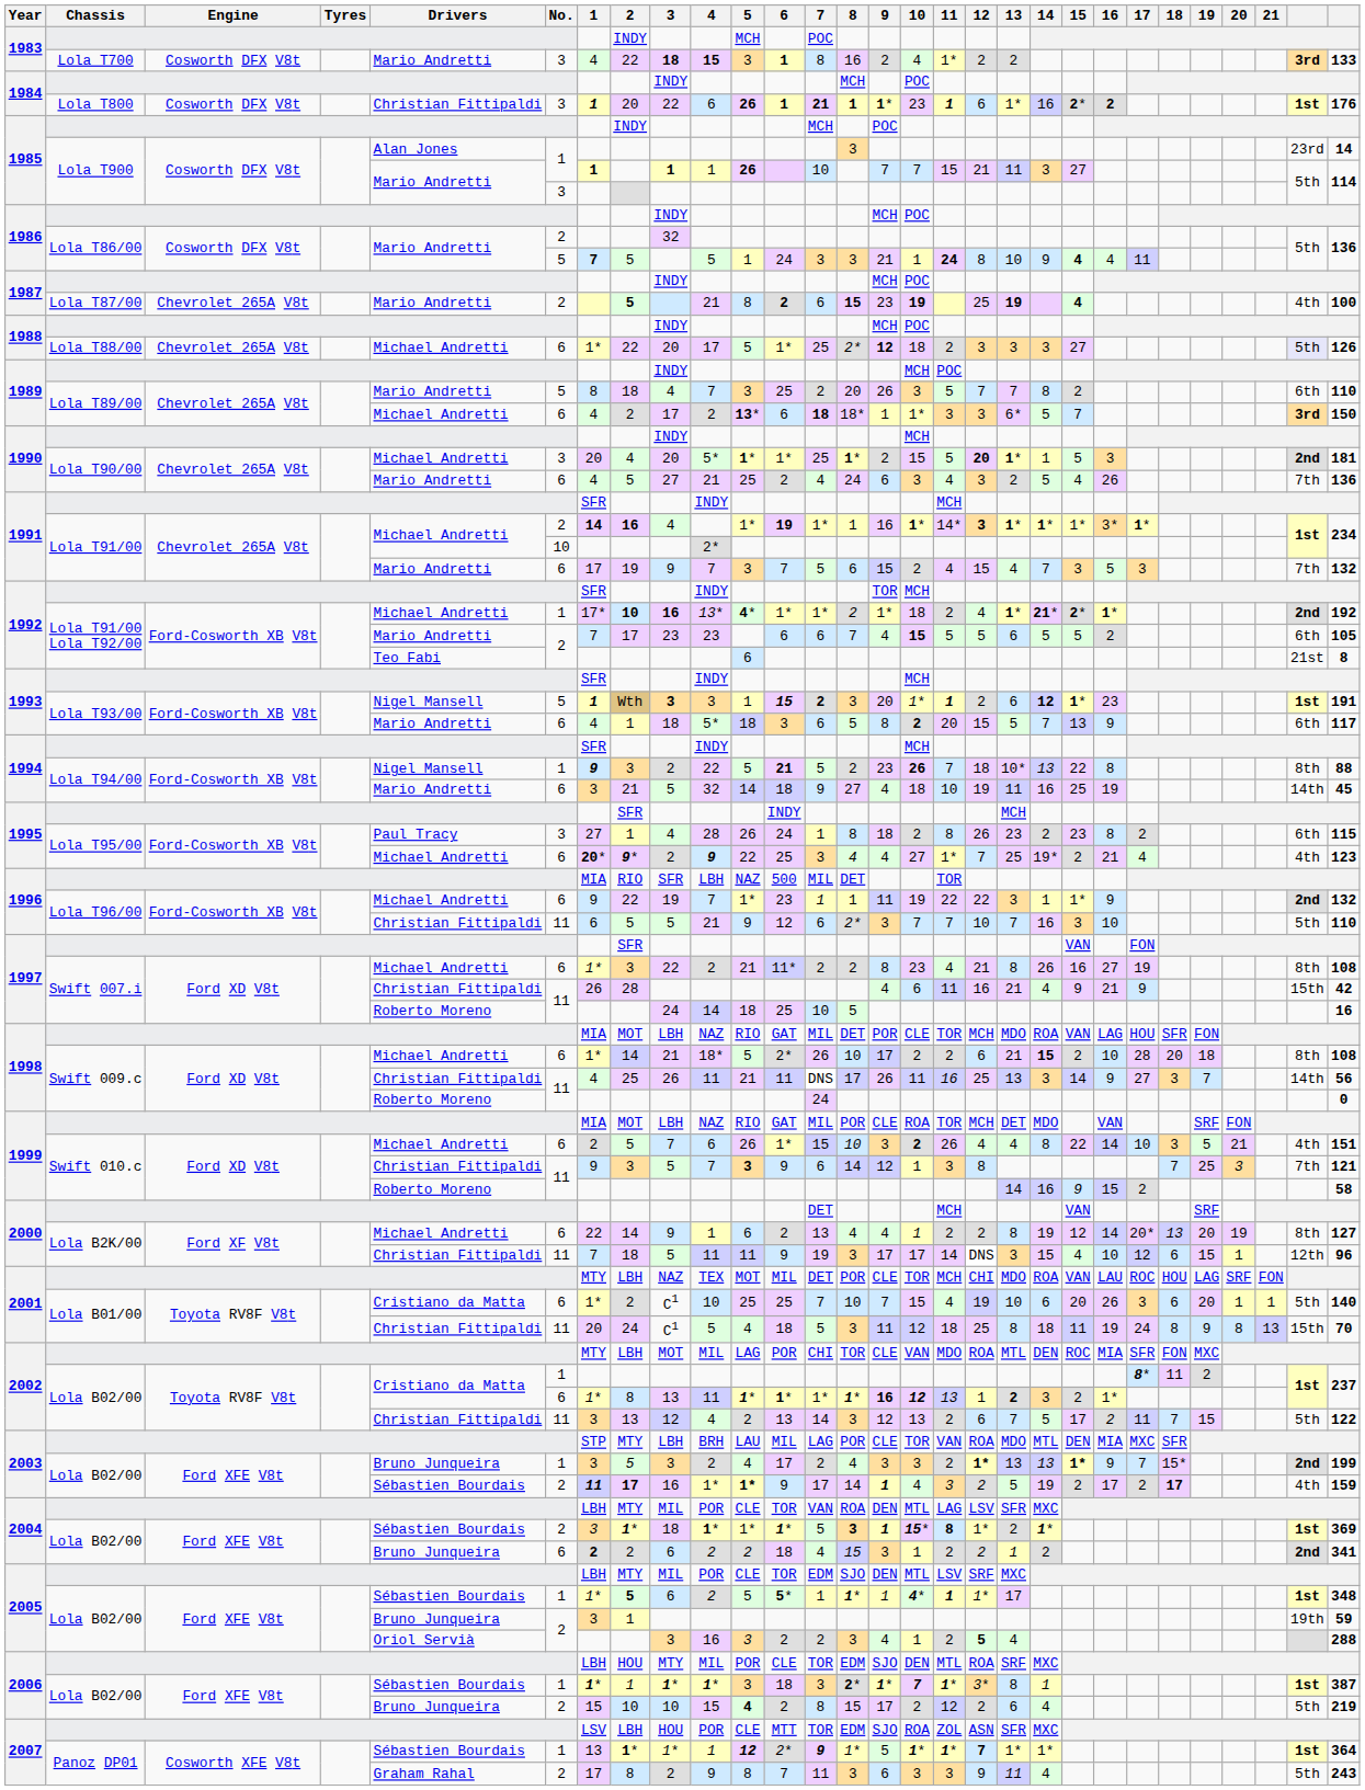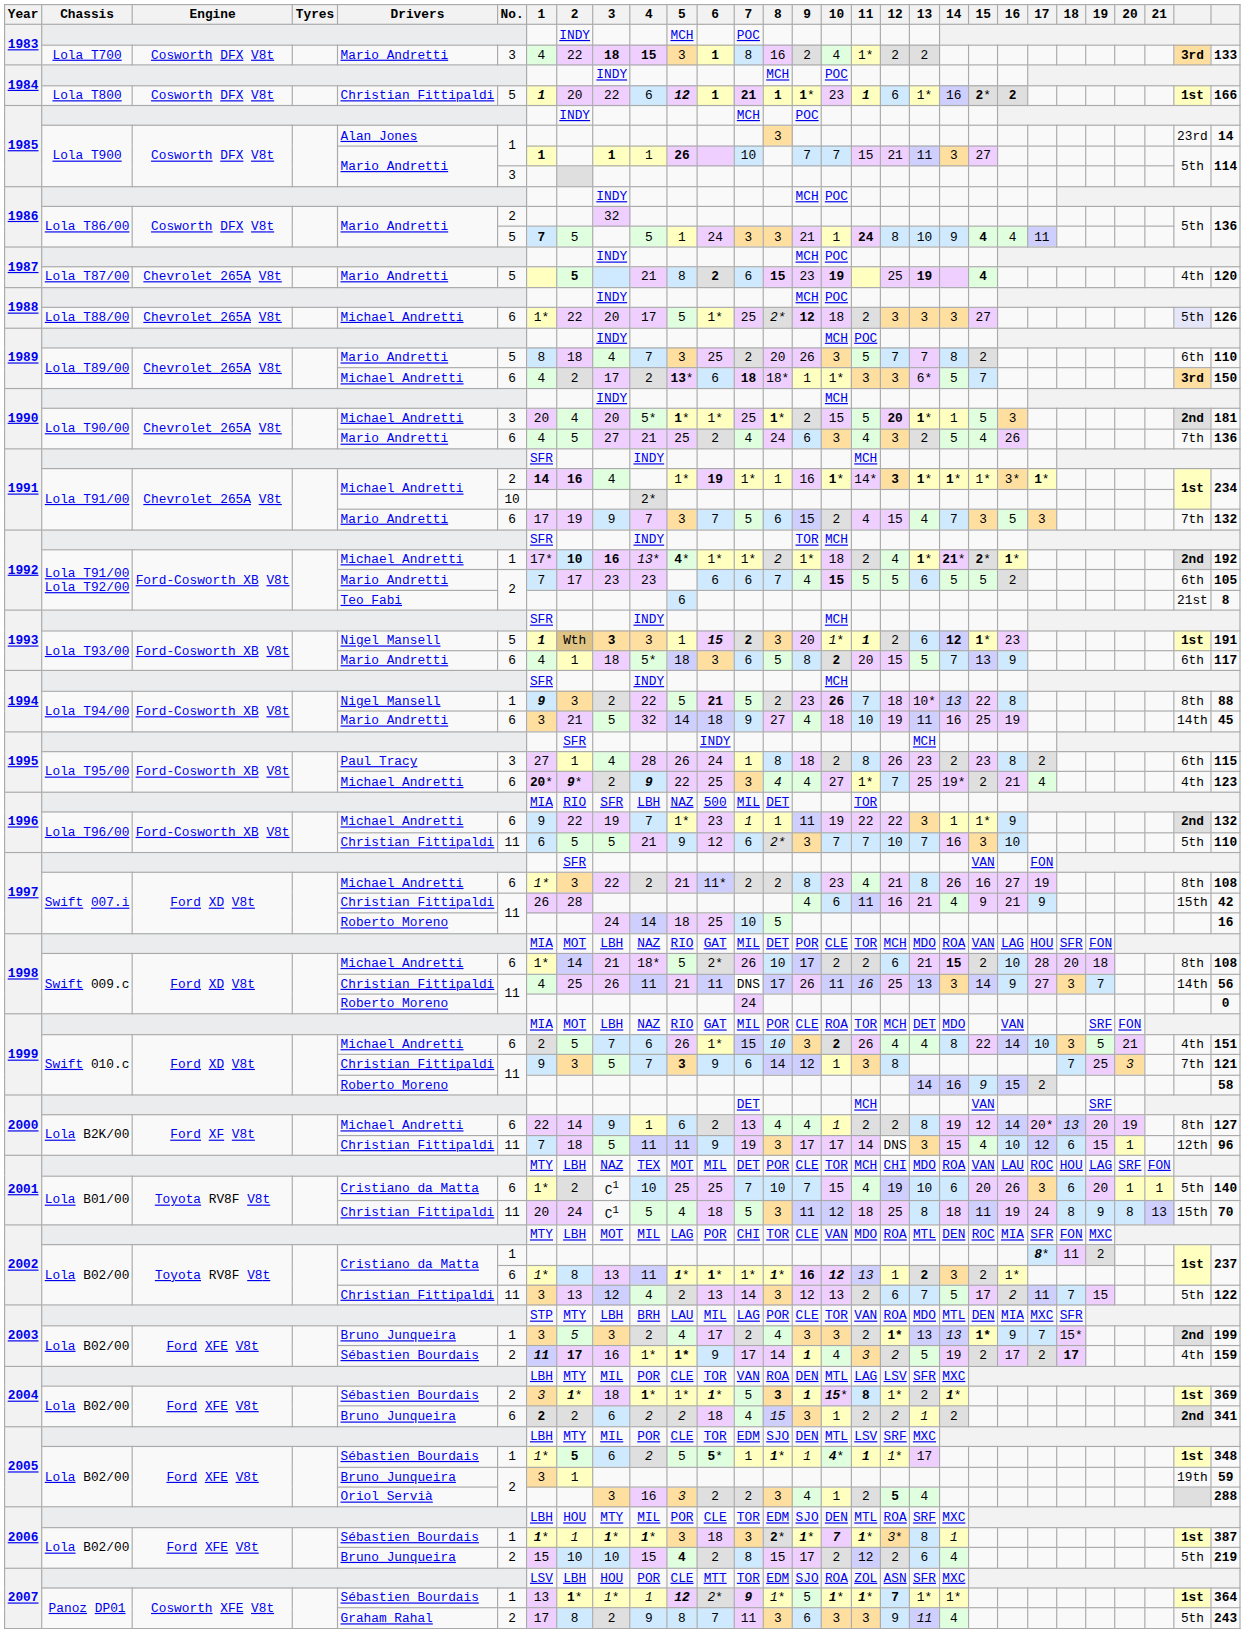1984 / Lola T800 | No.: 3 -> 5
1984 / Lola T800 | 5: 26 -> 12
1984 / Lola T800 | column 29: 176 -> 166
1987 / Lola T87/00 | No.: 2 -> 5
1987 / Lola T87/00 | column 29: 100 -> 120
